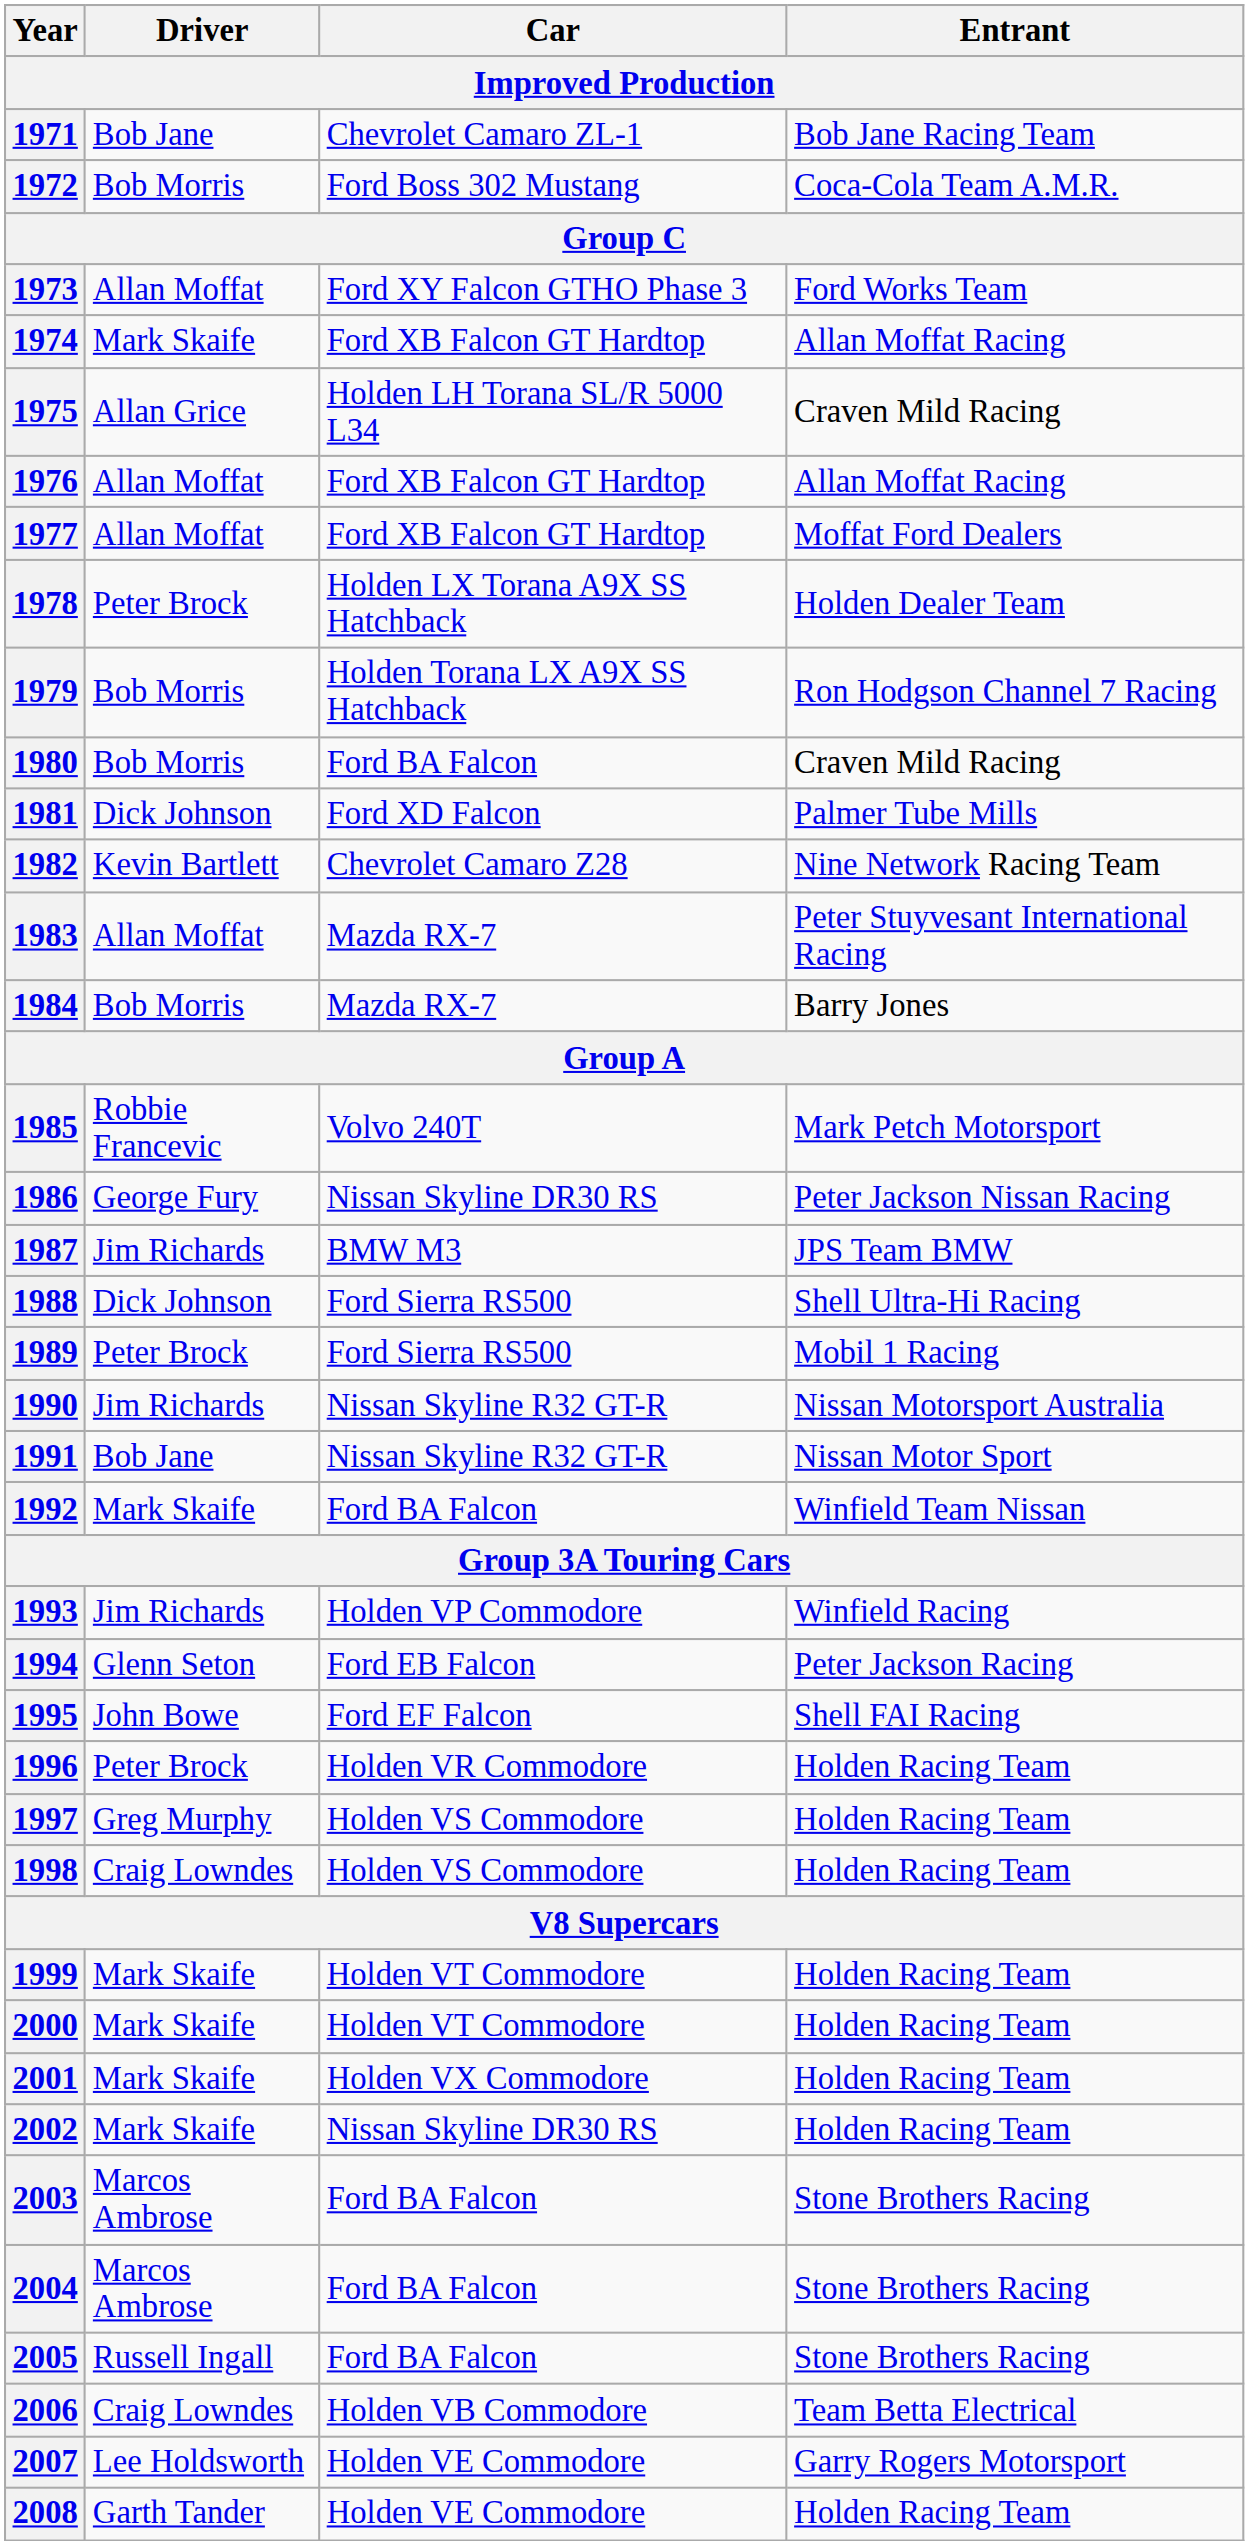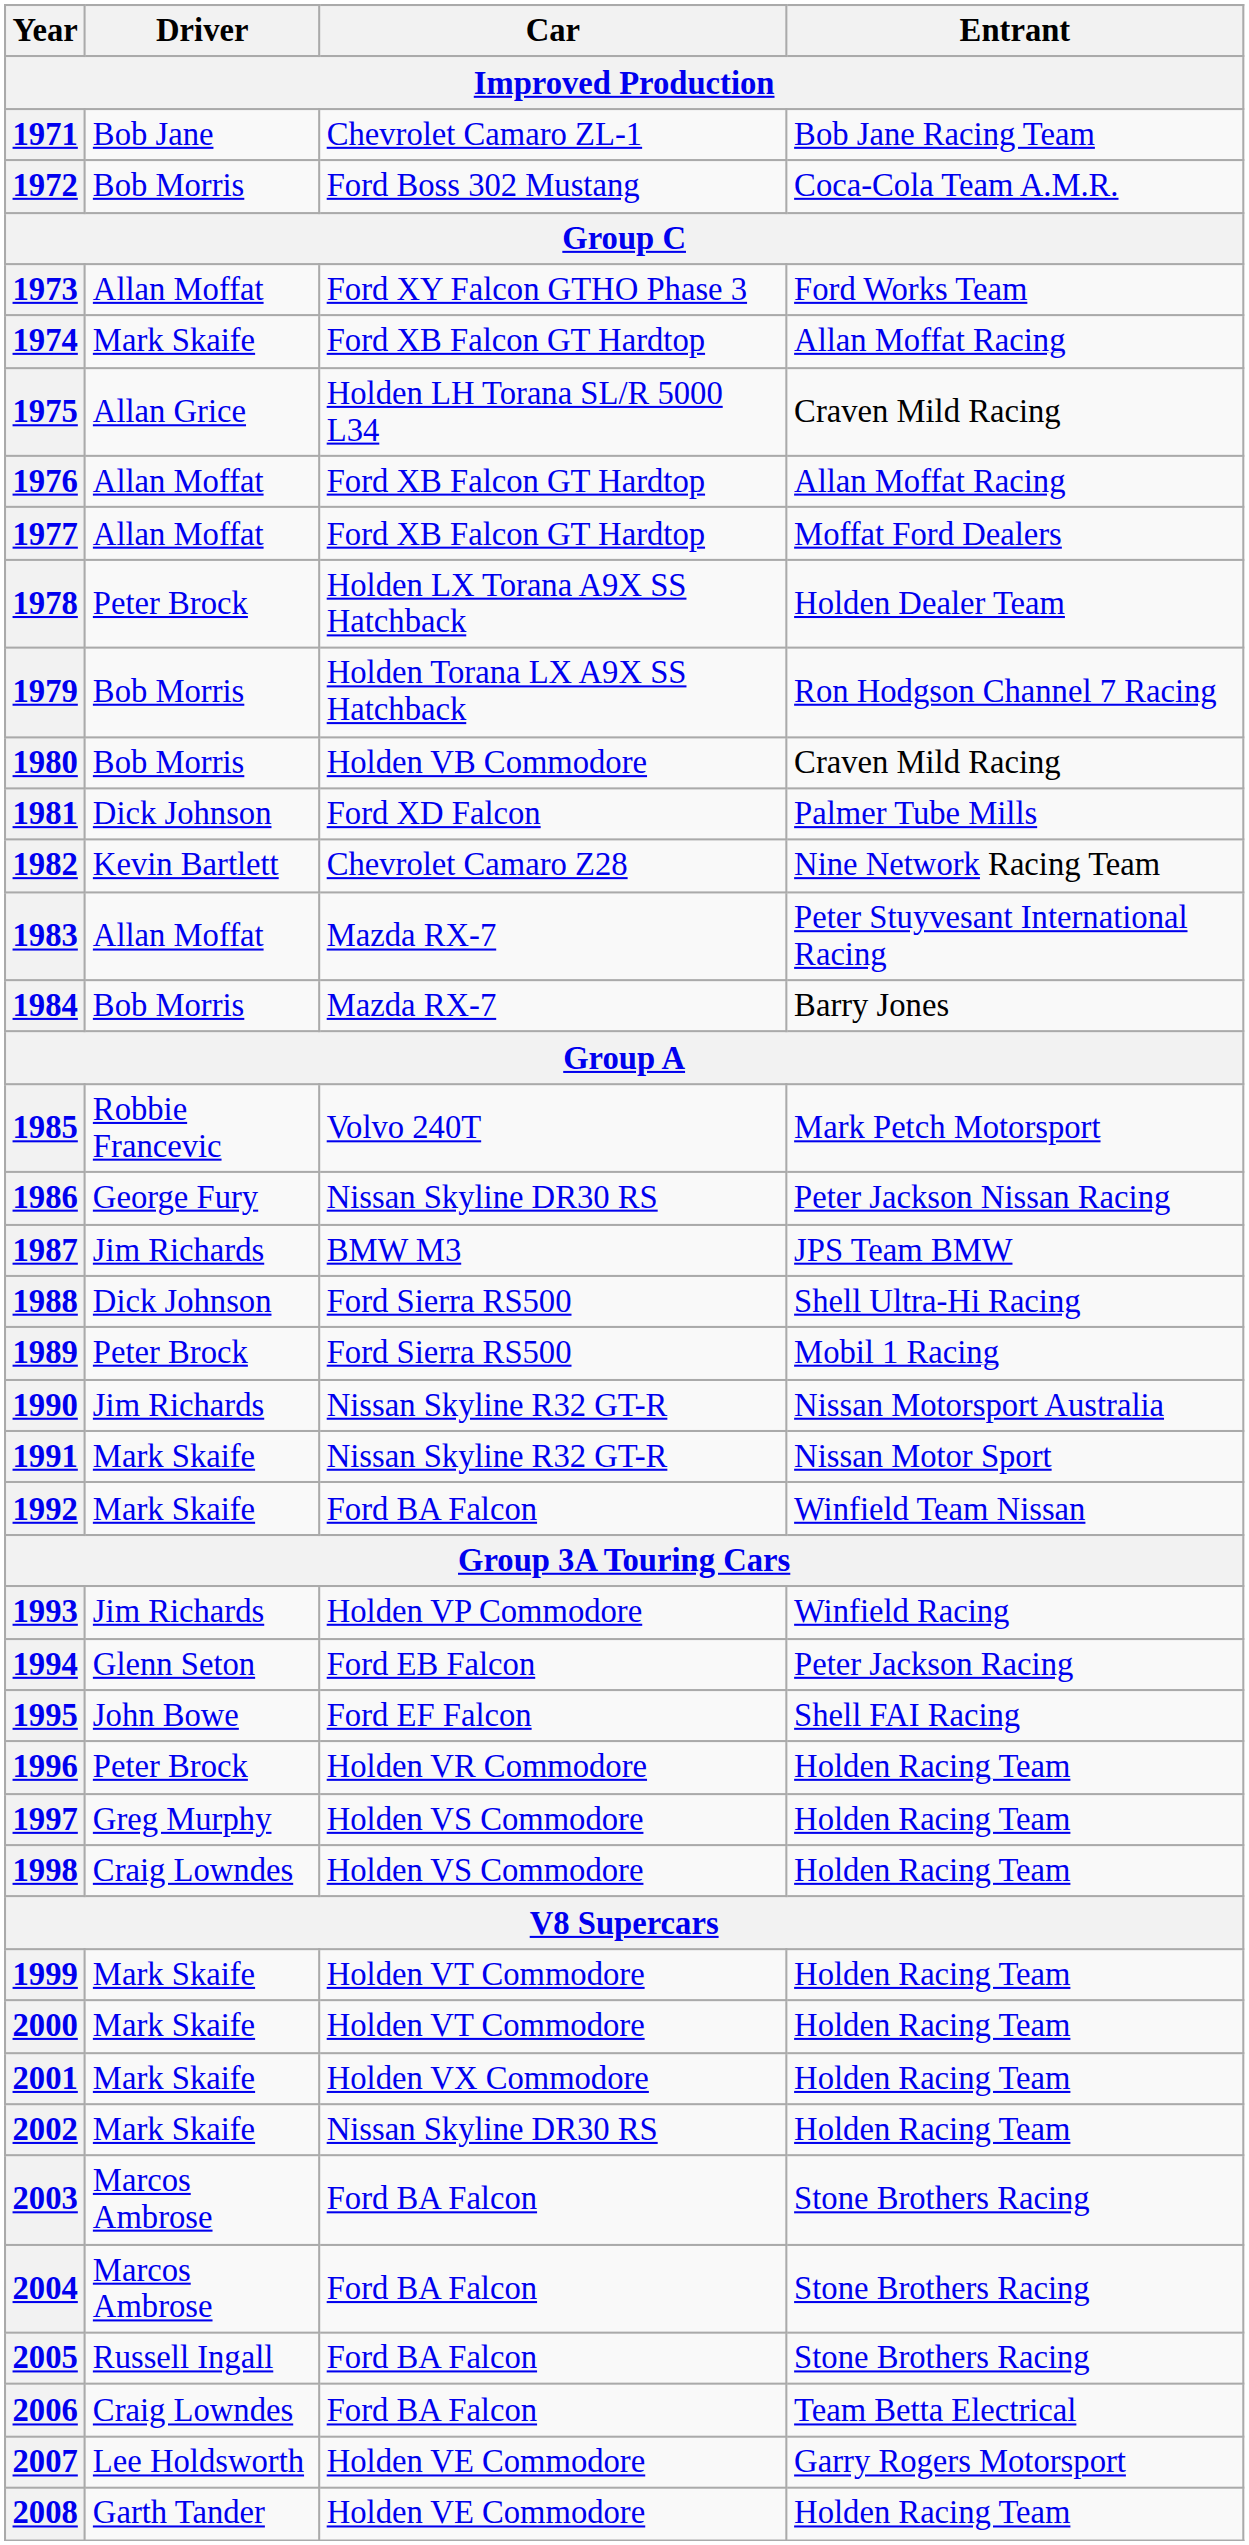1980 | Car / Improved Production: Ford BA Falcon -> Holden VB Commodore
1991 | Driver / Improved Production: Bob Jane -> Mark Skaife
2006 | Car / Improved Production: Holden VB Commodore -> Ford BA Falcon
